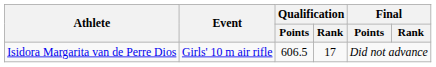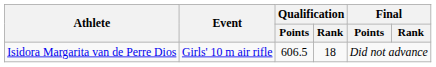Isidora Margarita van de Perre Dios | Qualification / Rank: 17 -> 18
